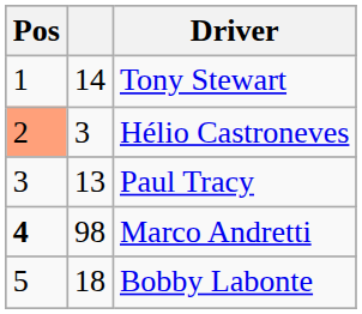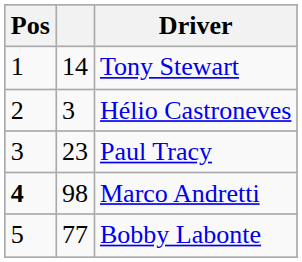Hélio Castroneves | Pos: lightsalmon background -> no background
Paul Tracy | column 2: 13 -> 23
Bobby Labonte | column 2: 18 -> 77
